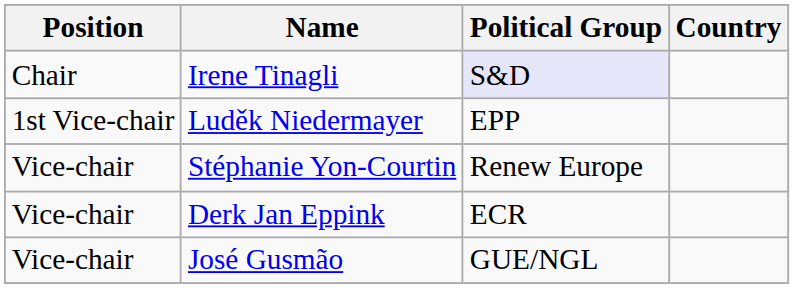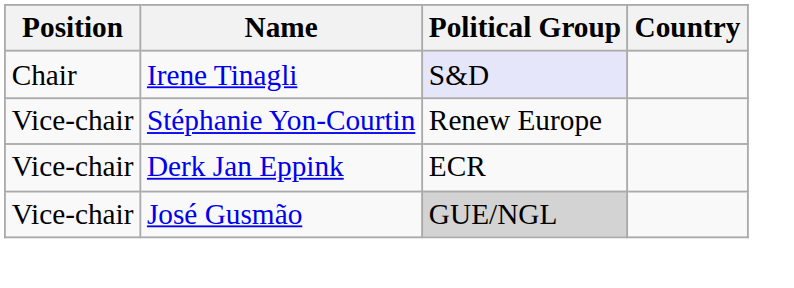- row: 1st Vice-chair | Luděk Niedermayer | EPP
José Gusmão | Political Group: no background -> lightgrey background
